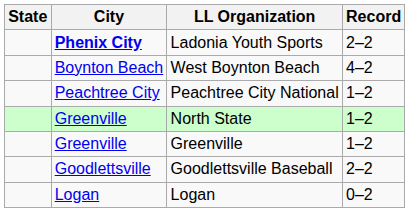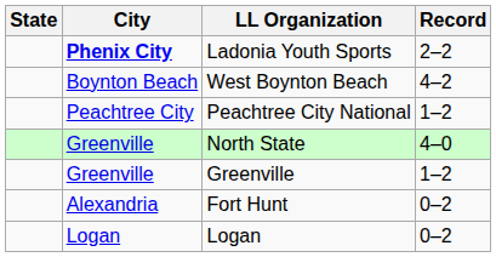North State | Record: 1–2 -> 4–0
- row: Goodlettsville | Goodlettsville Baseball | 2–2
+ row: Alexandria | Fort Hunt | 0–2
